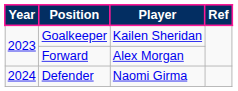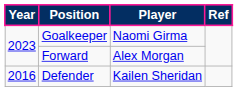Goalkeeper | Player: Kailen Sheridan -> Naomi Girma
Defender | Year: 2024 -> 2016
Defender | Player: Naomi Girma -> Kailen Sheridan
